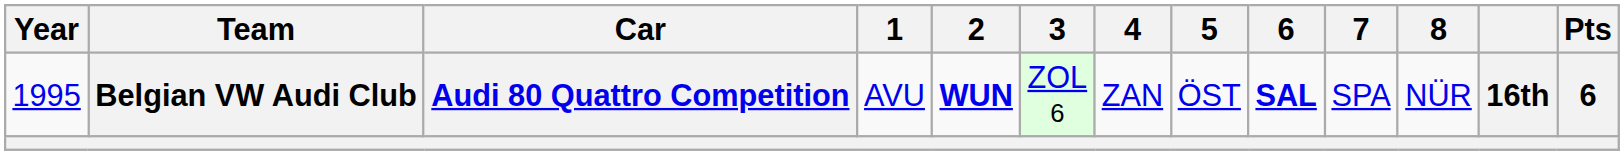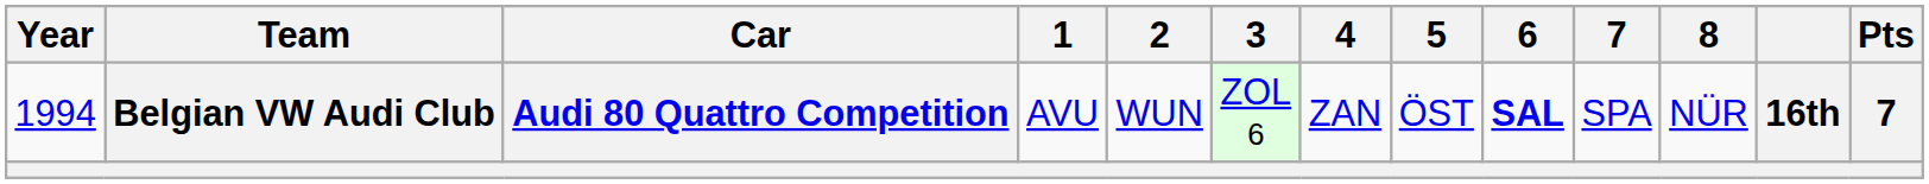Belgian VW Audi Club | Year: 1995 -> 1994
Belgian VW Audi Club | 2: bold -> normal
Belgian VW Audi Club | Pts: 6 -> 7
